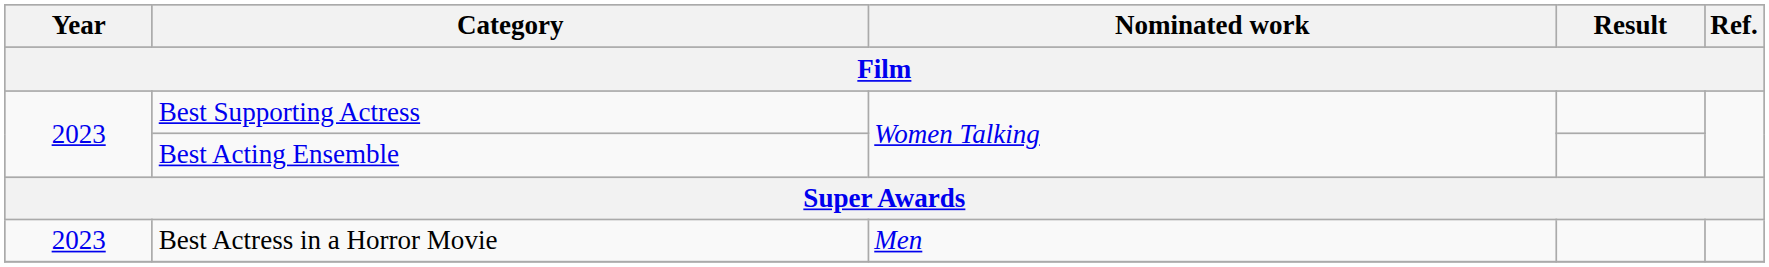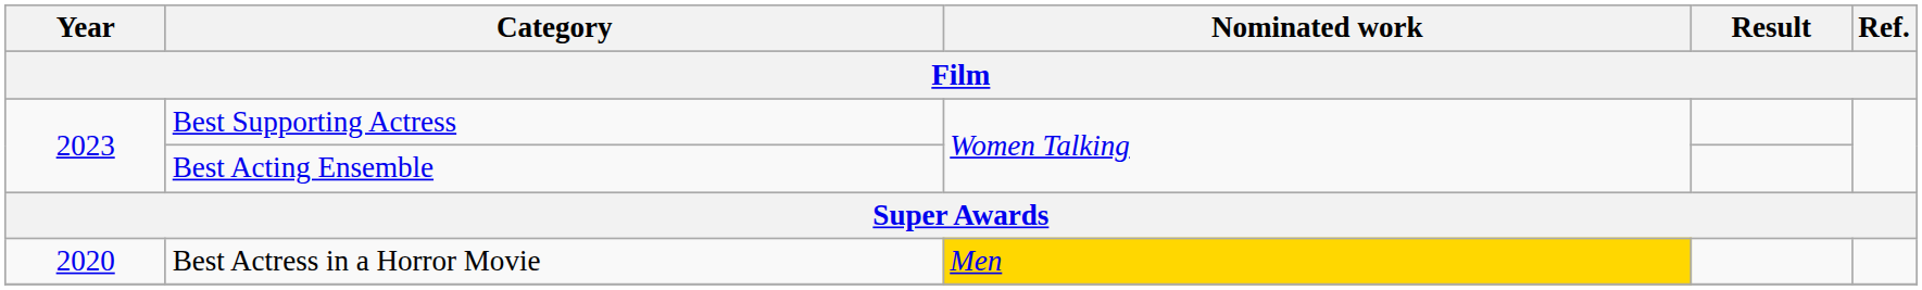Best Actress in a Horror Movie | Year: 2023 -> 2020
Best Actress in a Horror Movie | Nominated work: no background -> gold background
